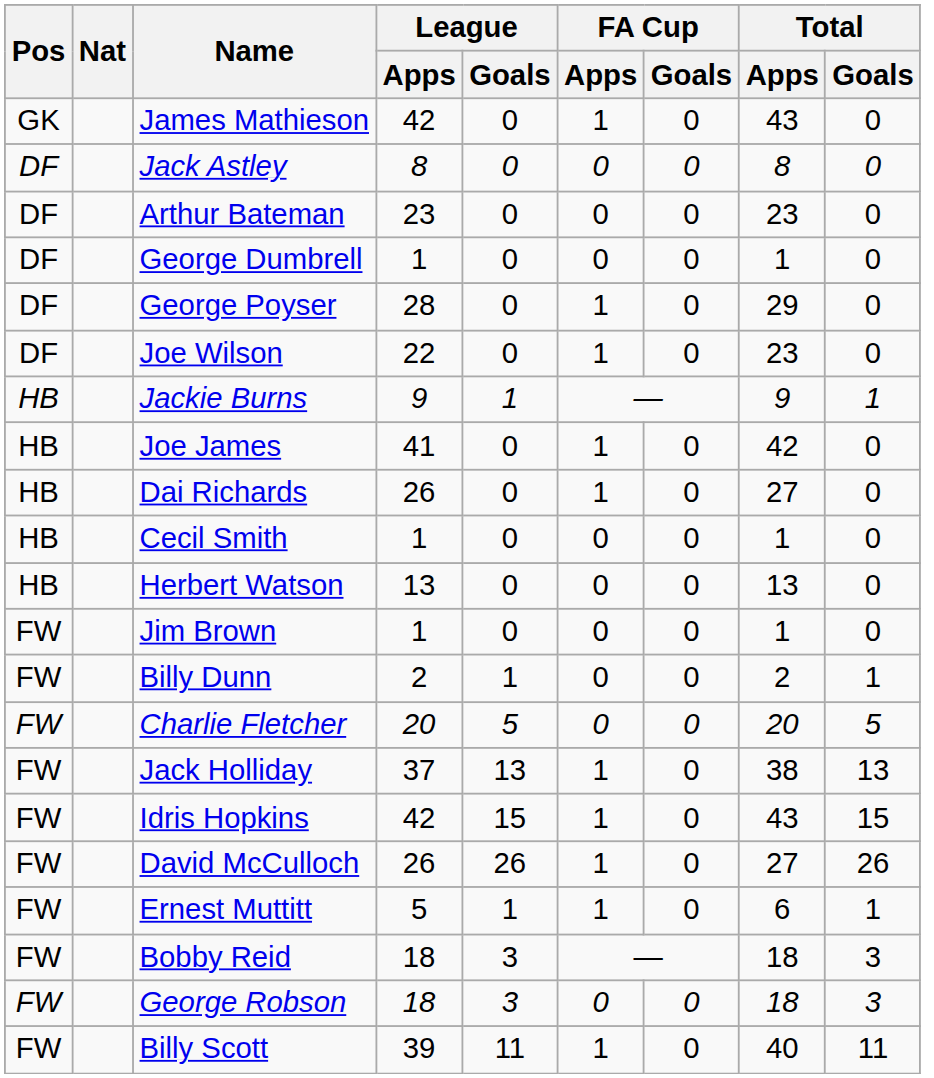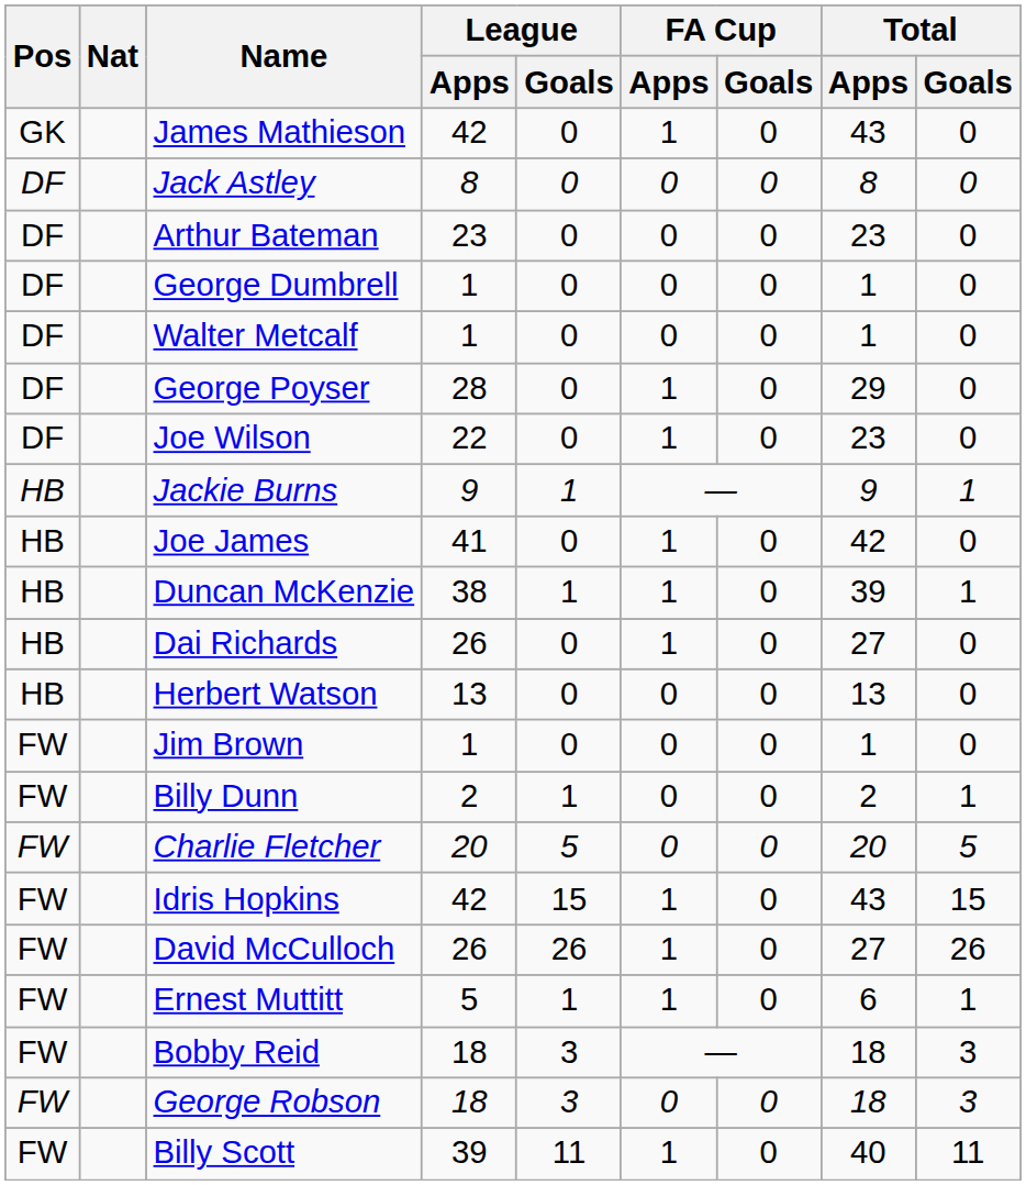+ row: DF | Walter Metcalf | 1 | 0 | 0 | 0 | 1 | 0
+ row: HB | Duncan McKenzie | 38 | 1 | 1 | 0 | 39 | 1
- row: HB | Cecil Smith | 1 | 0 | 0 | 0 | 1 | 0
- row: FW | Jack Holliday | 37 | 13 | 1 | 0 | 38 | 13
